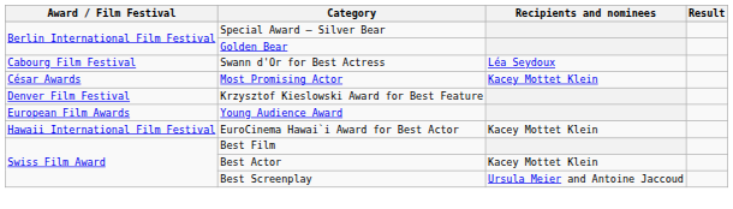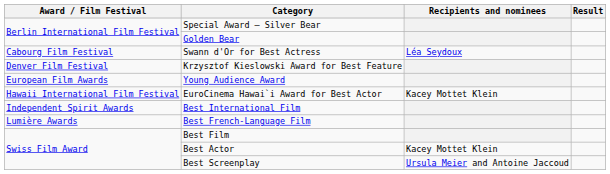- row: César Awards | Most Promising Actor | Kacey Mottet Klein
+ row: Independent Spirit Awards | Best International Film
+ row: Lumière Awards | Best French-Language Film
